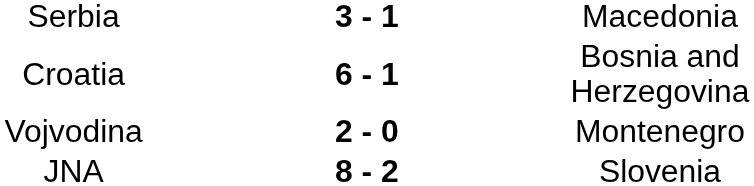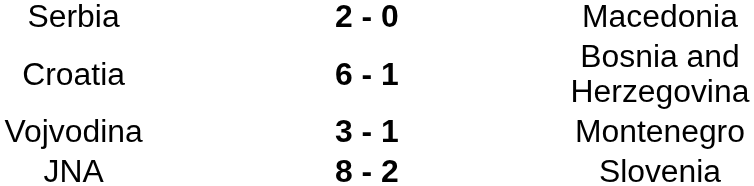Serbia | column 2: 3 - 1 -> 2 - 0
Vojvodina | column 2: 2 - 0 -> 3 - 1
